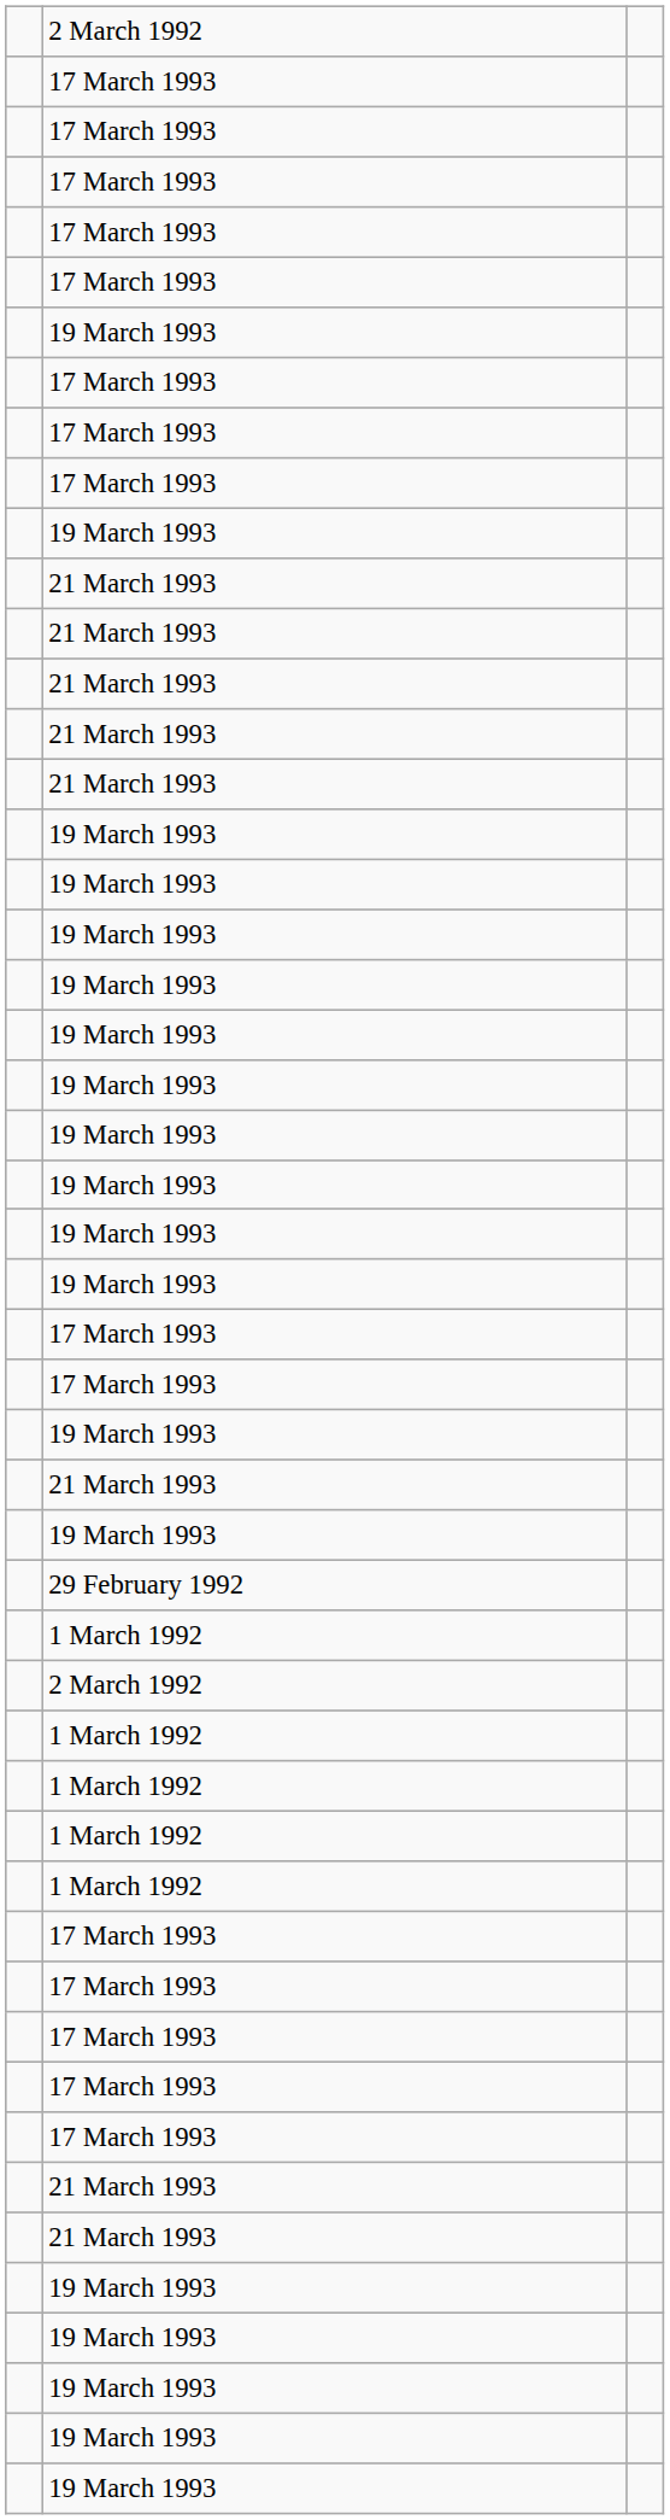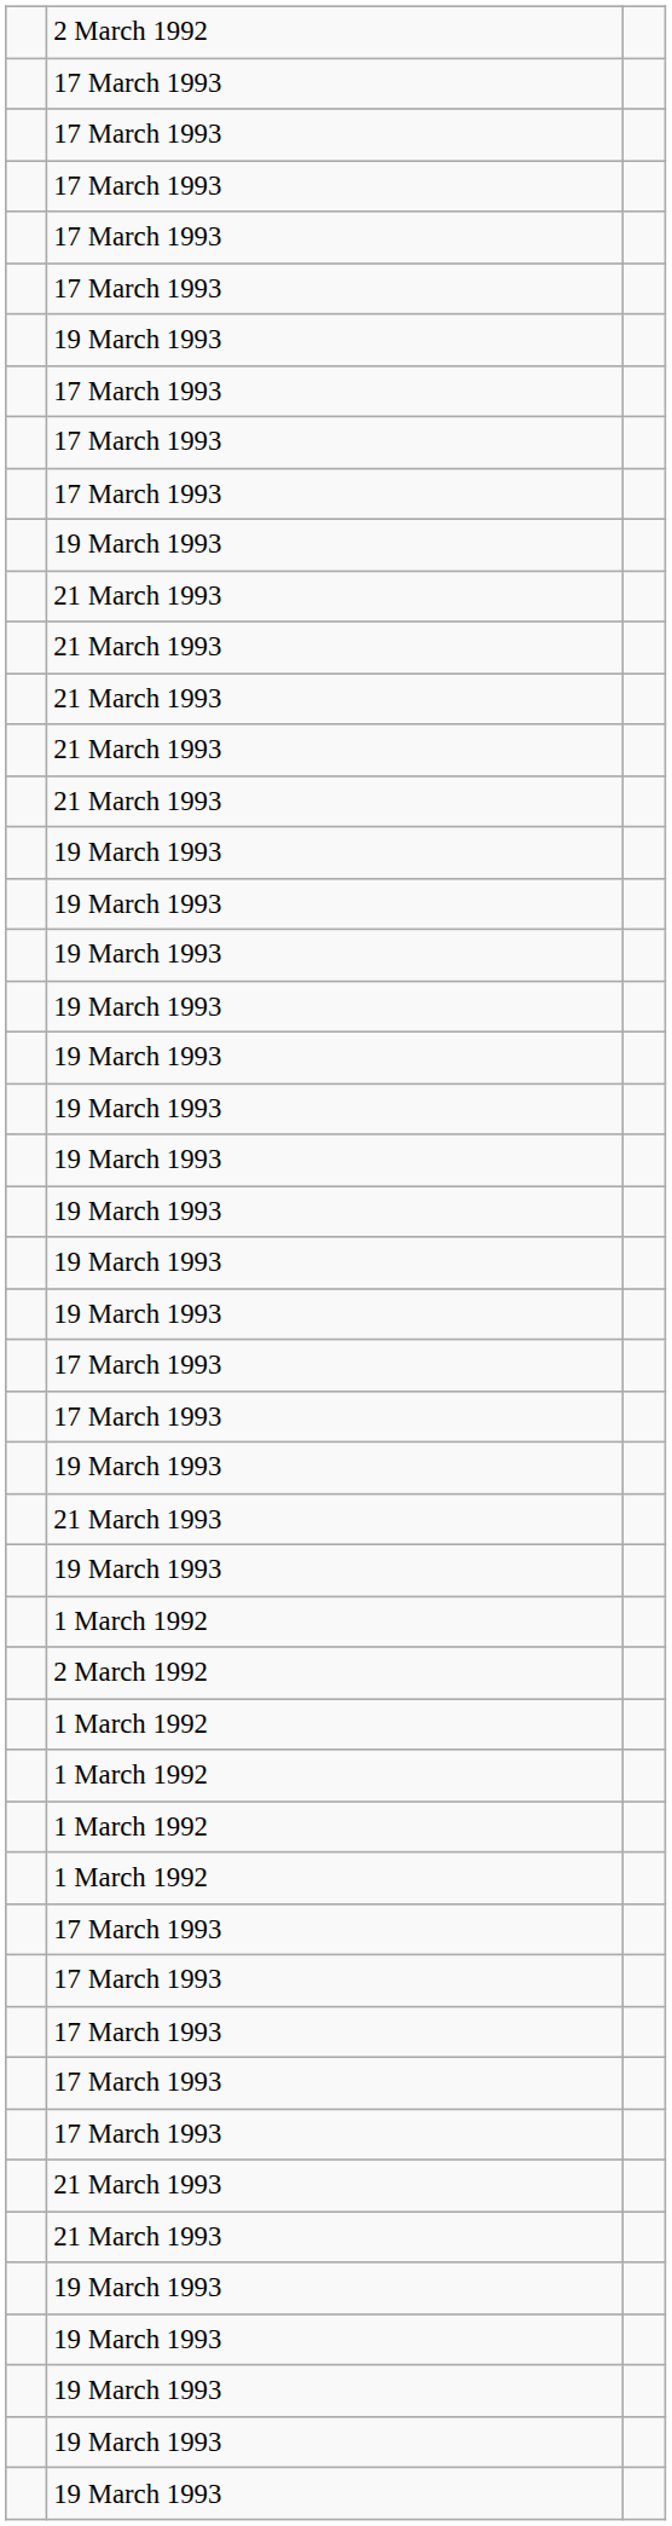- row: 29 February 1992
